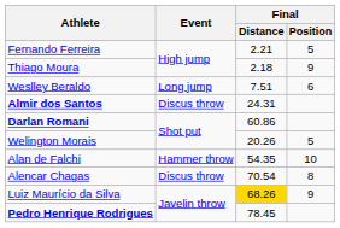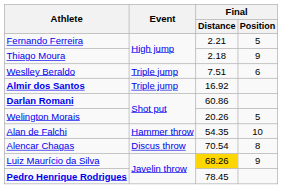Weslley Beraldo | Event: Long jump -> Triple jump
Almir dos Santos | Event: Discus throw -> Triple jump
Almir dos Santos | Final / Distance: 24.31 -> 16.92
